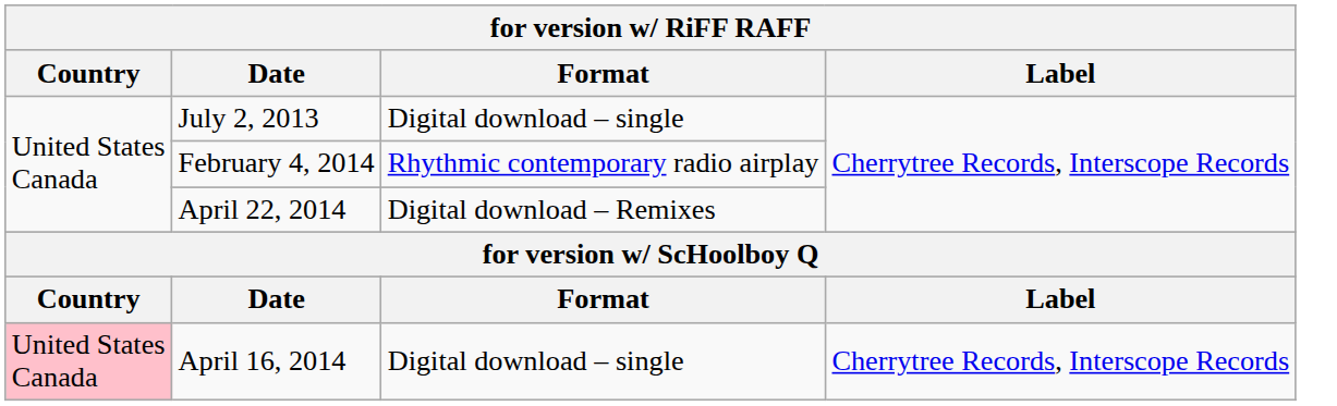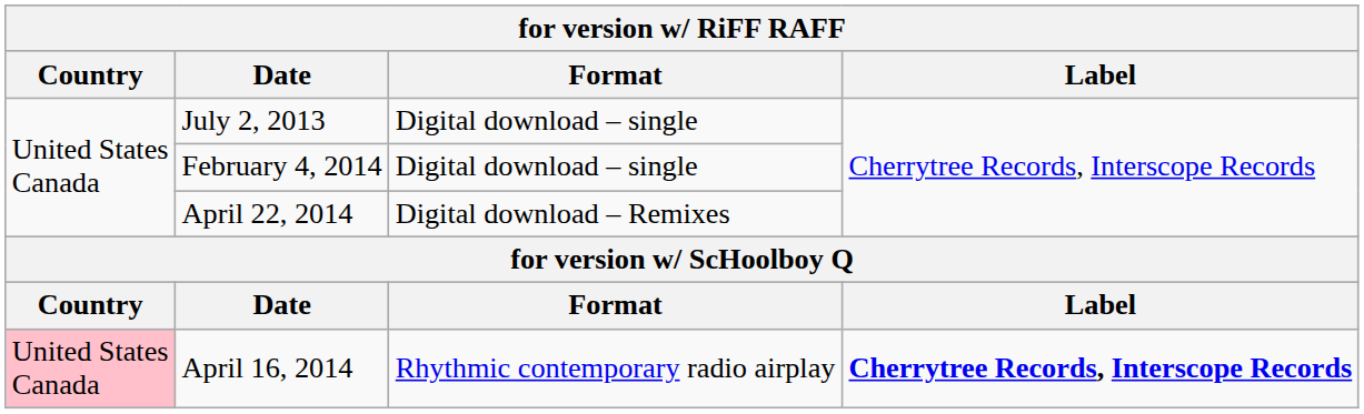February 4, 2014 | Format: Rhythmic contemporary radio airplay -> Digital download – single
April 16, 2014 | Format: Digital download – single -> Rhythmic contemporary radio airplay
April 16, 2014 | Label: normal -> bold
